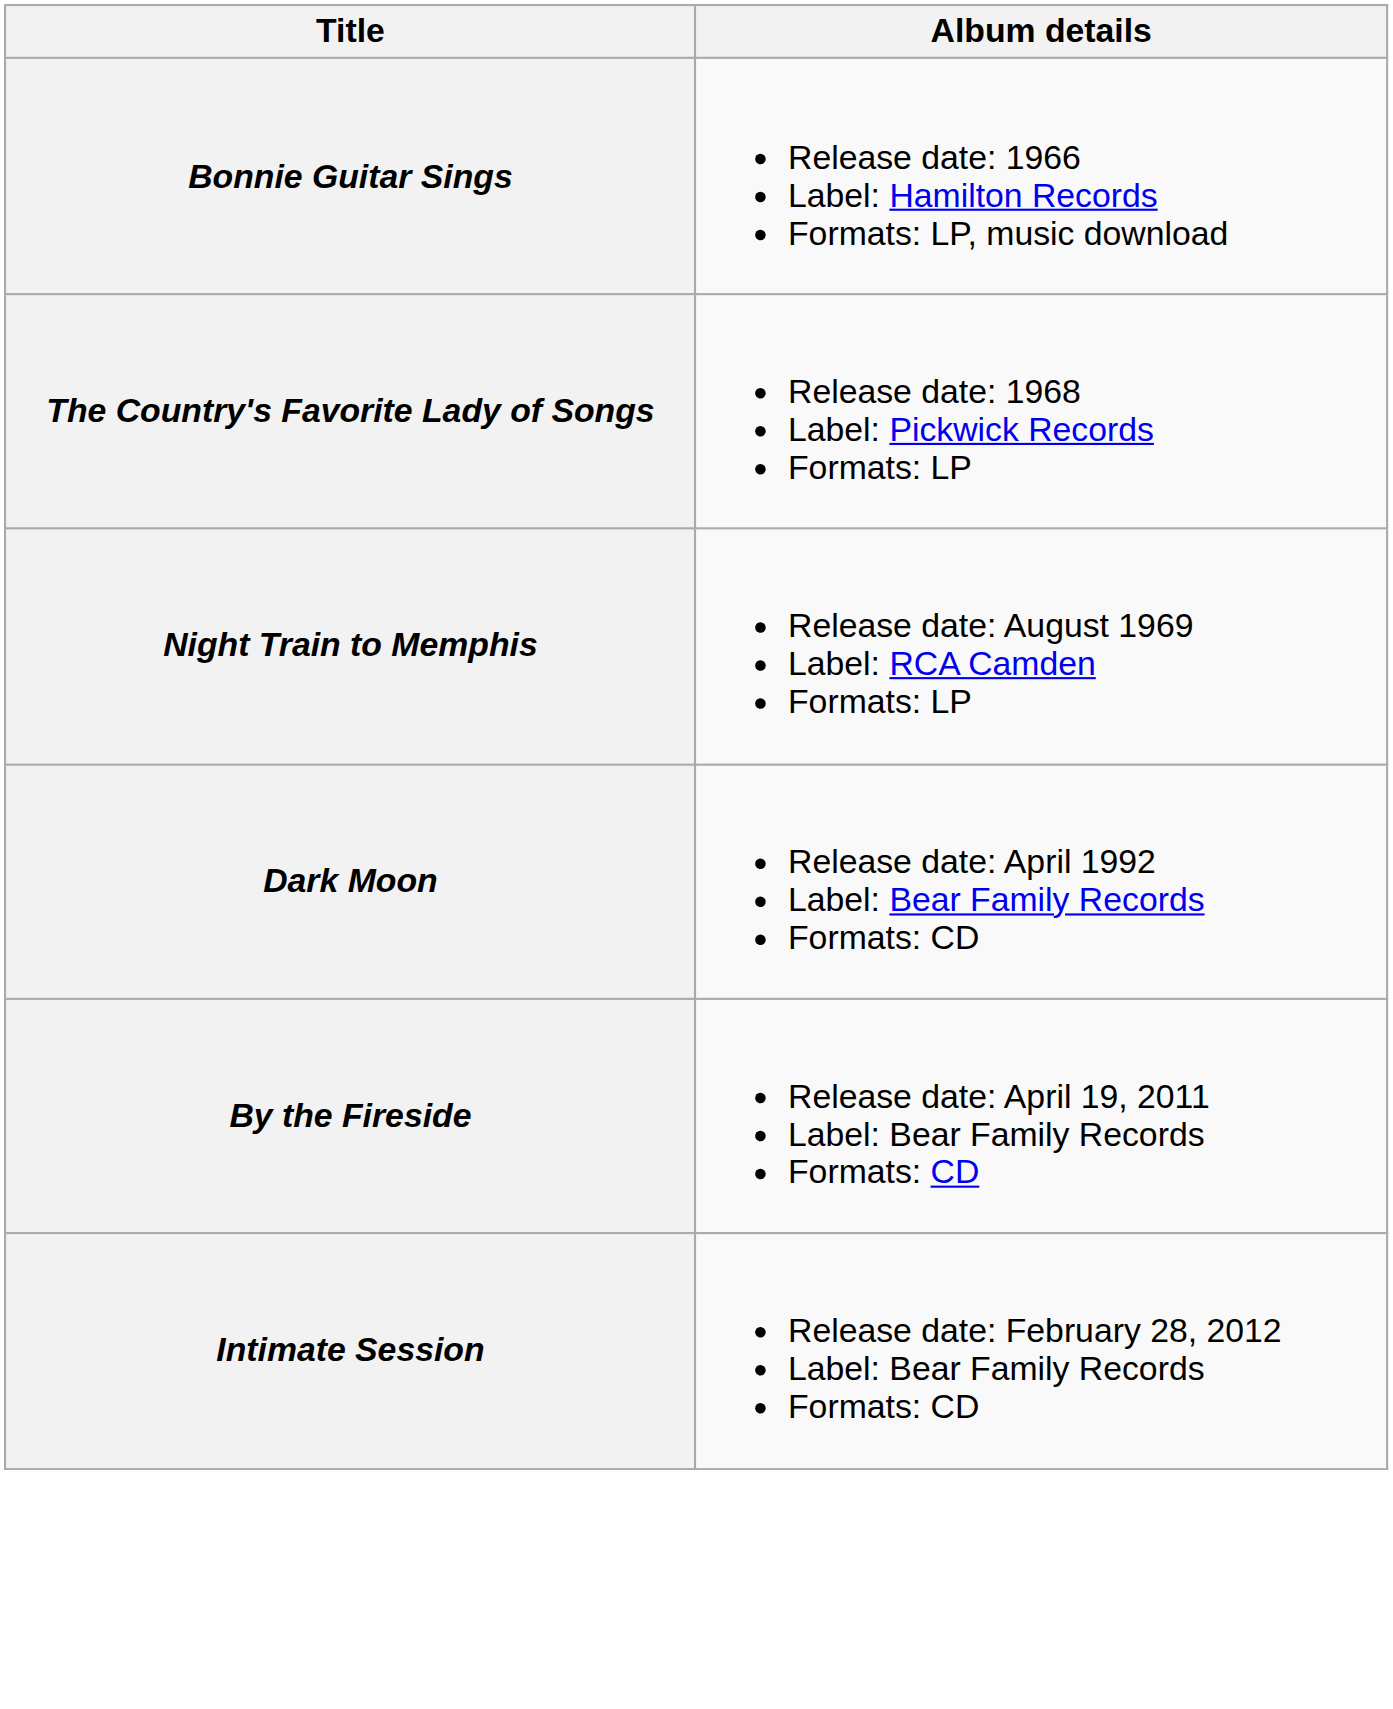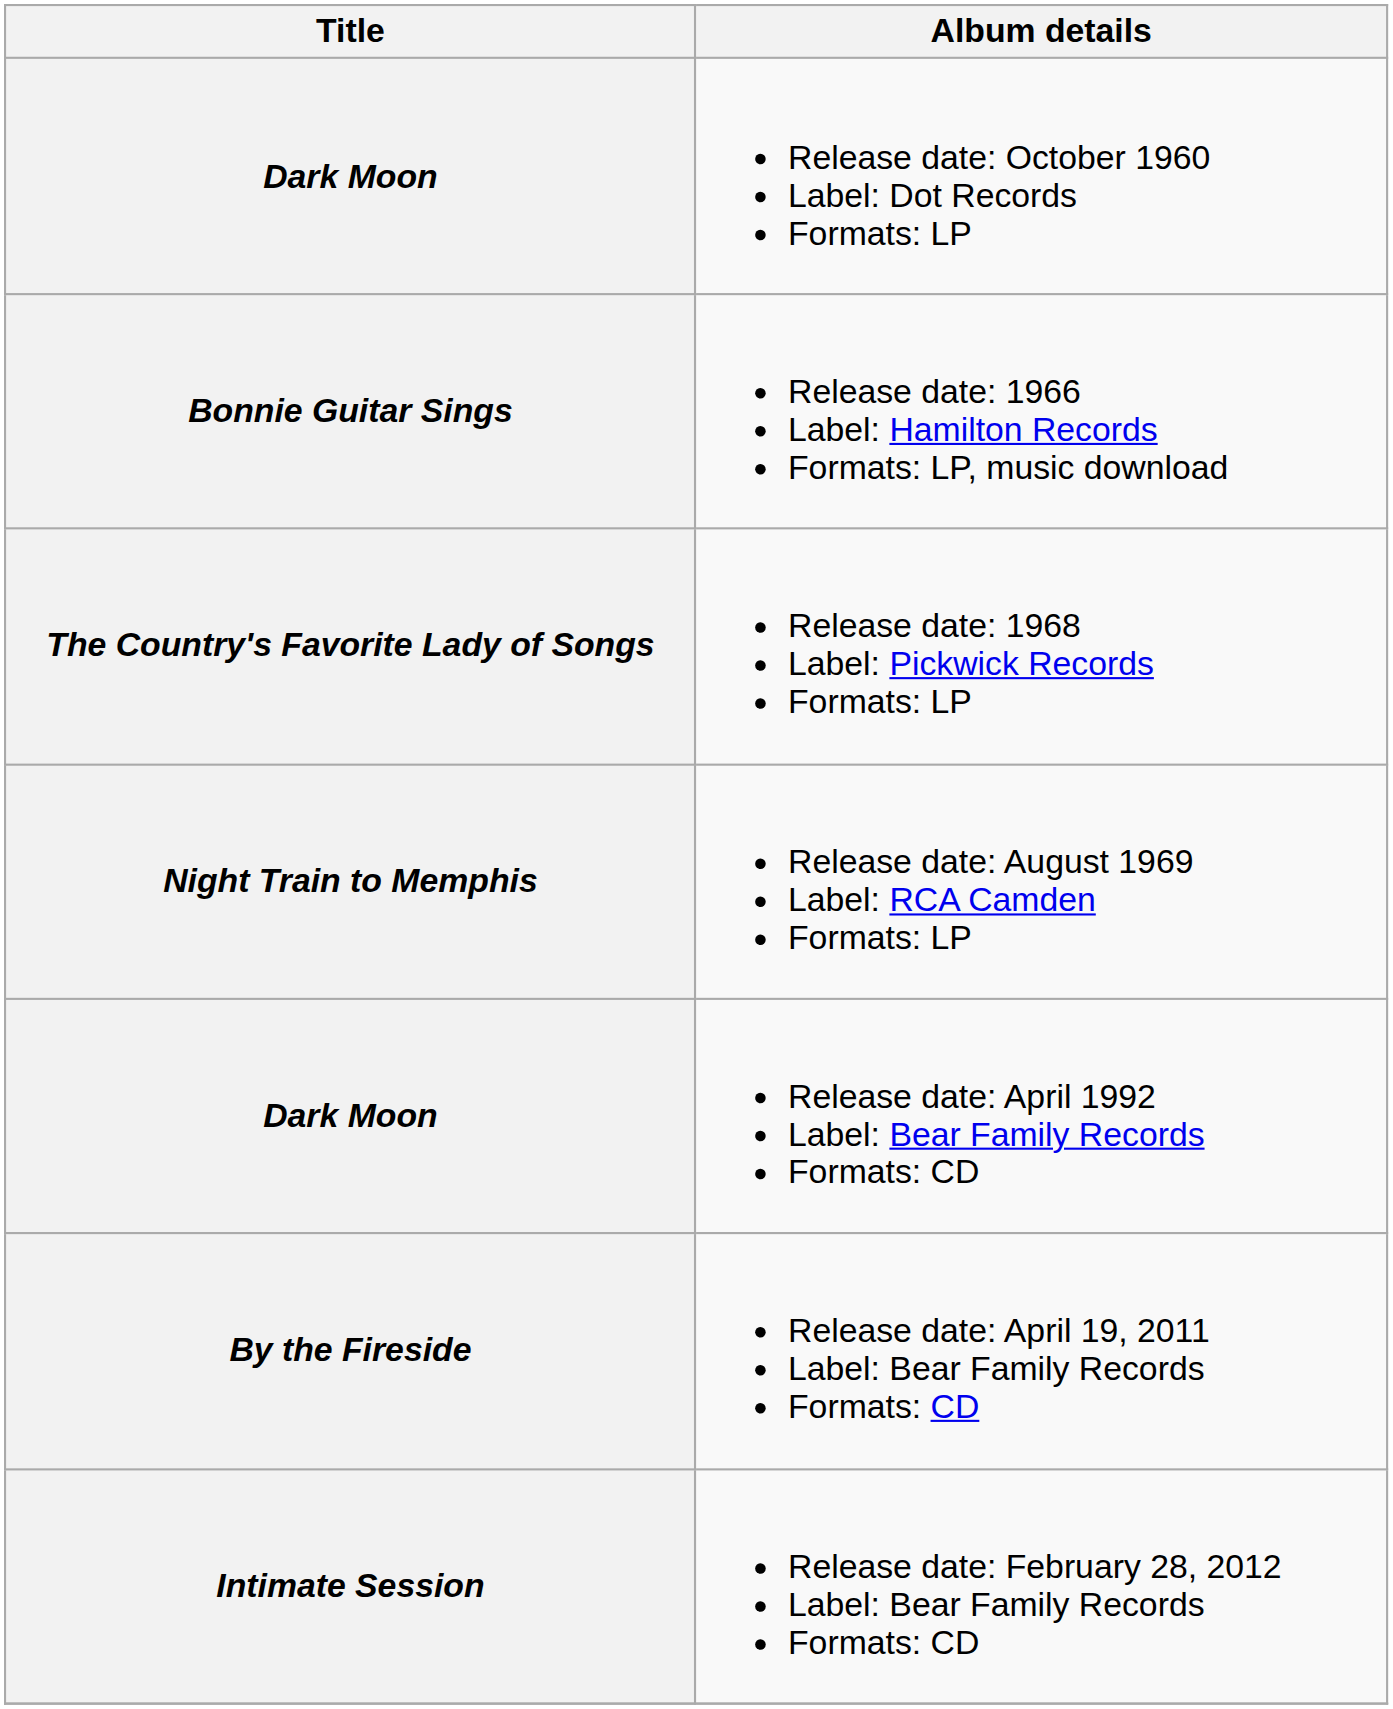+ row: Dark Moon | Release date: October 1960 Label: Dot Records Formats: LP
